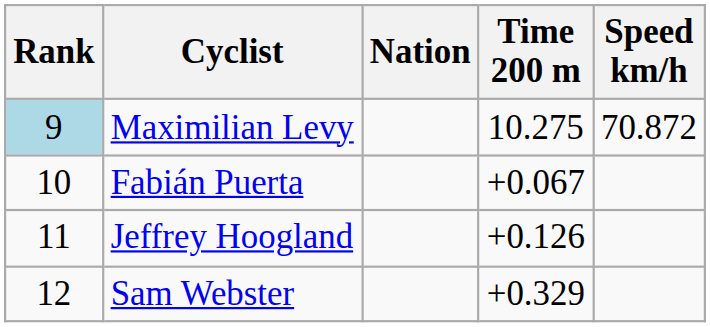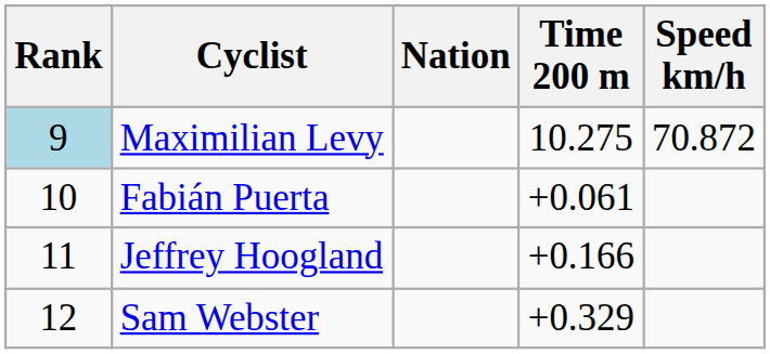Fabián Puerta | Time 200 m: +0.067 -> +0.061
Jeffrey Hoogland | Time 200 m: +0.126 -> +0.166
